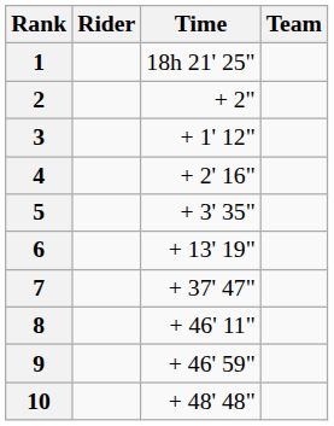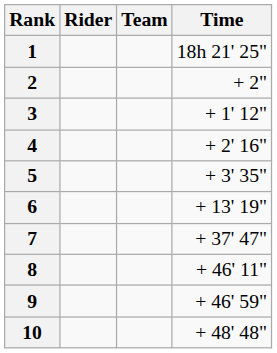columns swapped: Team <-> Time
